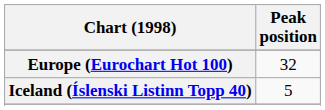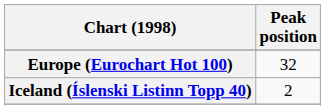Iceland (Íslenski Listinn Topp 40) | Peak position: 5 -> 2
